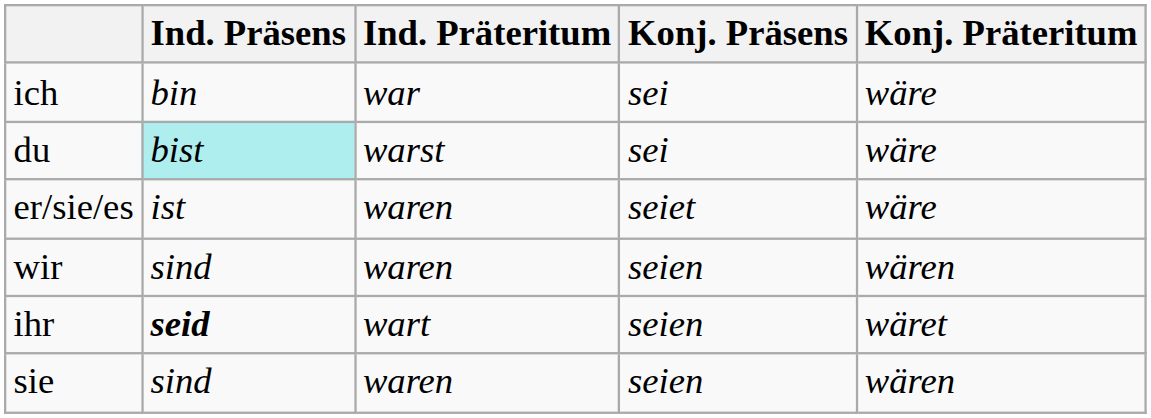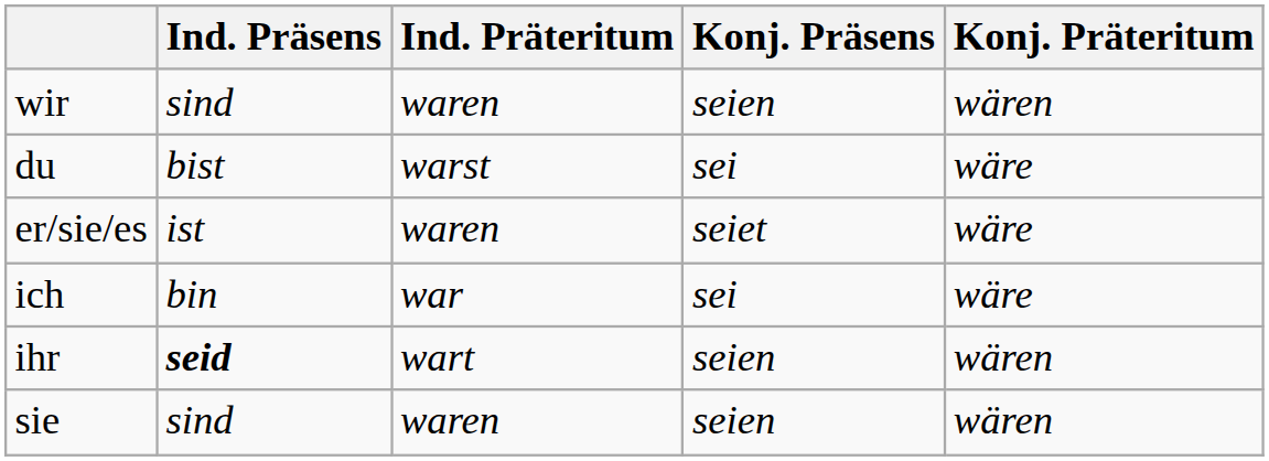rows swapped: ich <-> wir
du | Ind. Präsens: paleturquoise background -> no background
ihr | Konj. Präteritum: wäret -> wären
